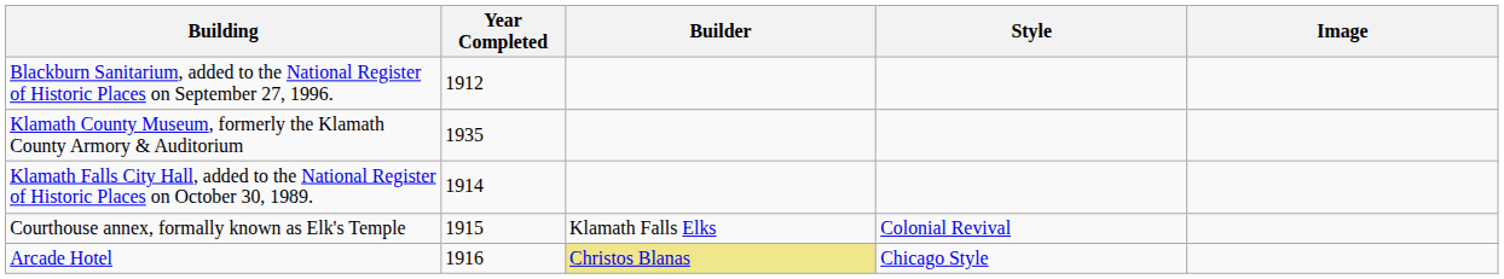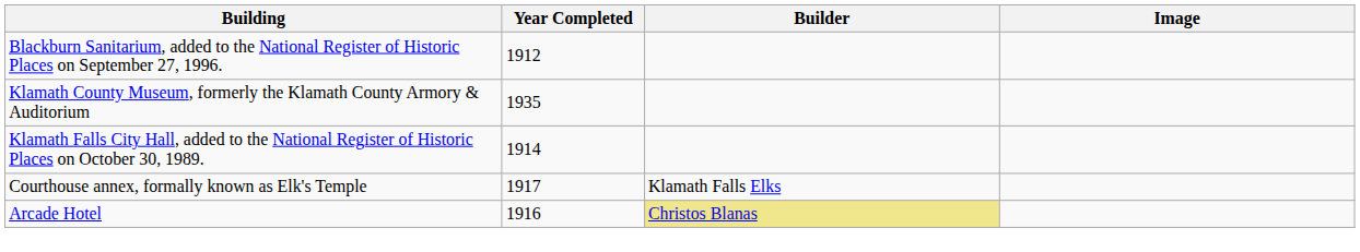- column: Style | Colonial Revival | Chicago Style
Courthouse annex, formally known as Elk's Temple | Year Completed: 1915 -> 1917
